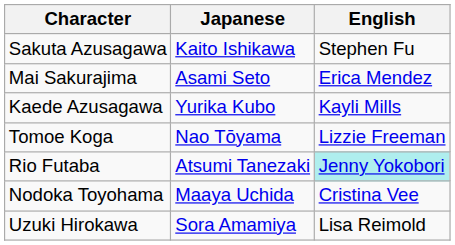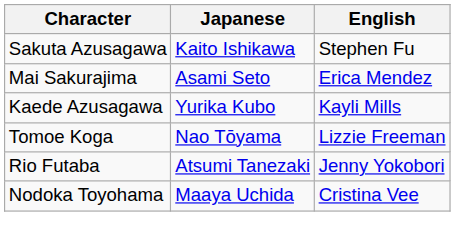Rio Futaba | English: paleturquoise background -> no background
- row: Uzuki Hirokawa | Sora Amamiya | Lisa Reimold
